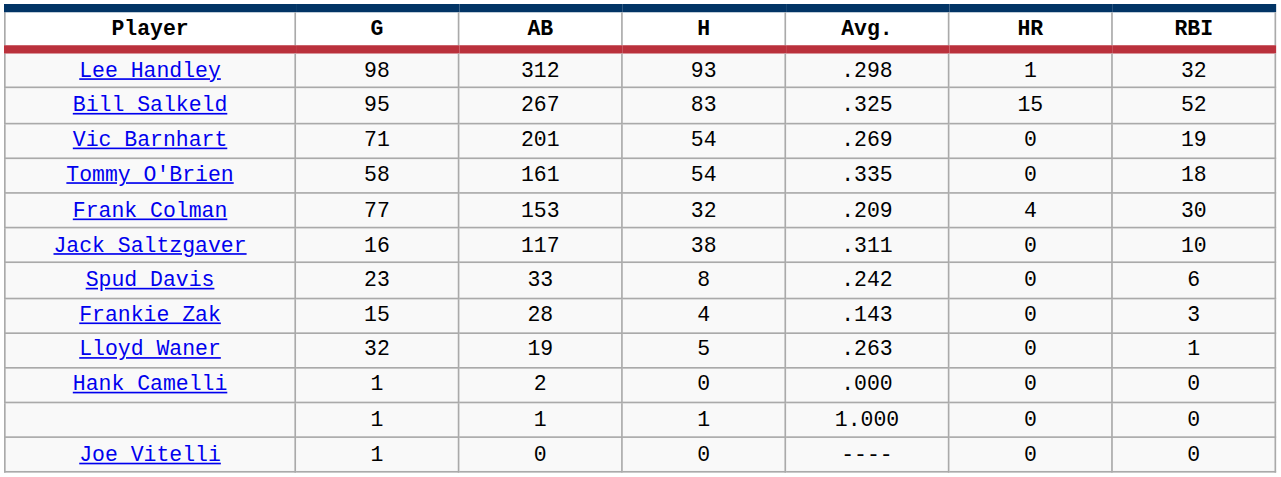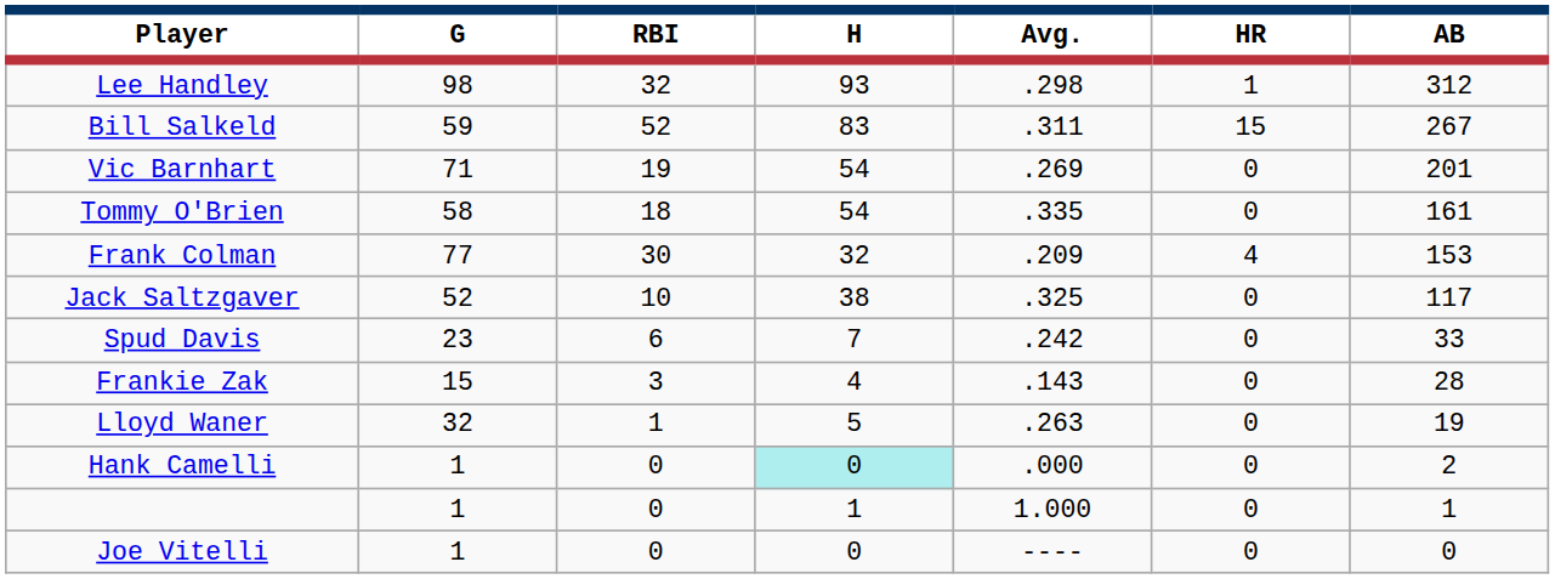columns swapped: AB <-> RBI
Bill Salkeld | G: 95 -> 59
Bill Salkeld | Avg.: .325 -> .311
Jack Saltzgaver | G: 16 -> 52
Jack Saltzgaver | Avg.: .311 -> .325
Spud Davis | H: 8 -> 7
Hank Camelli | H: no background -> paleturquoise background
